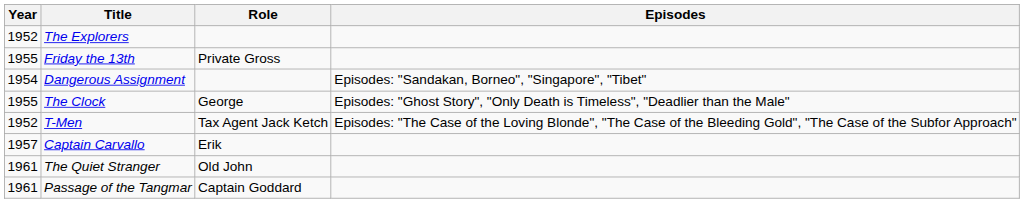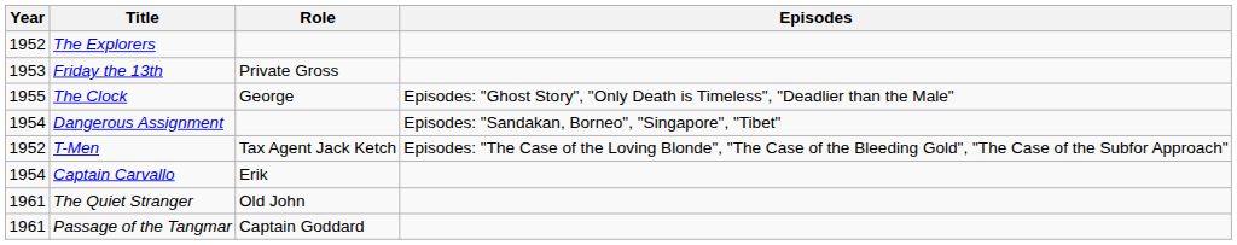Friday the 13th | Year: 1955 -> 1953
rows swapped: Dangerous Assignment <-> The Clock
Captain Carvallo | Year: 1957 -> 1954
